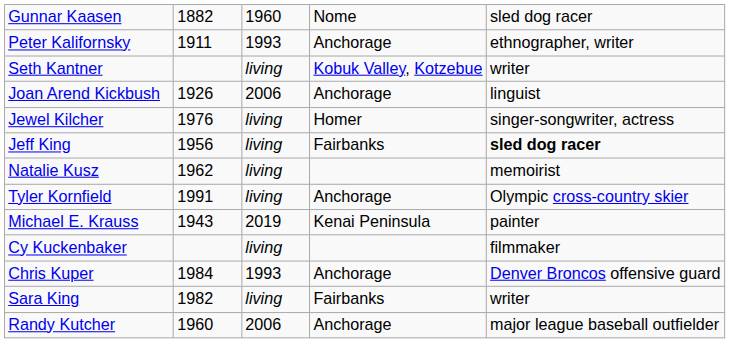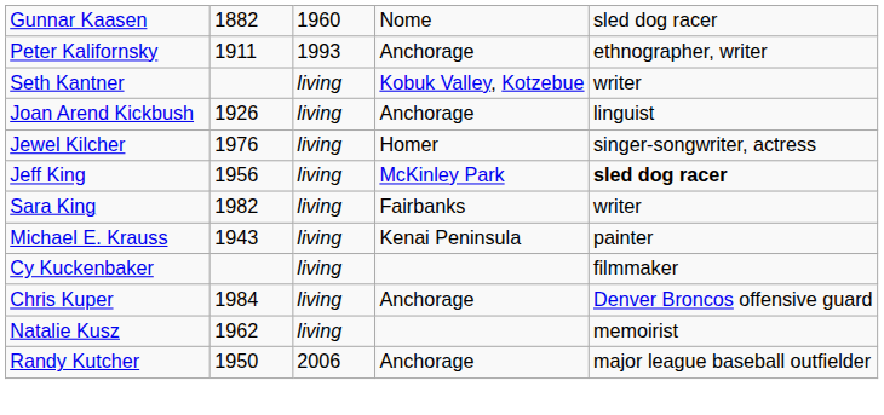Joan Arend Kickbush | column 3: 2006 -> living
Jeff King | column 4: Fairbanks -> McKinley Park
rows swapped: Sara King <-> Natalie Kusz
- row: Tyler Kornfield | 1991 | living | Anchorage | Olympic cross-country skier
Michael E. Krauss | column 3: 2019 -> living
Chris Kuper | column 3: 1993 -> living
Randy Kutcher | column 2: 1960 -> 1950
